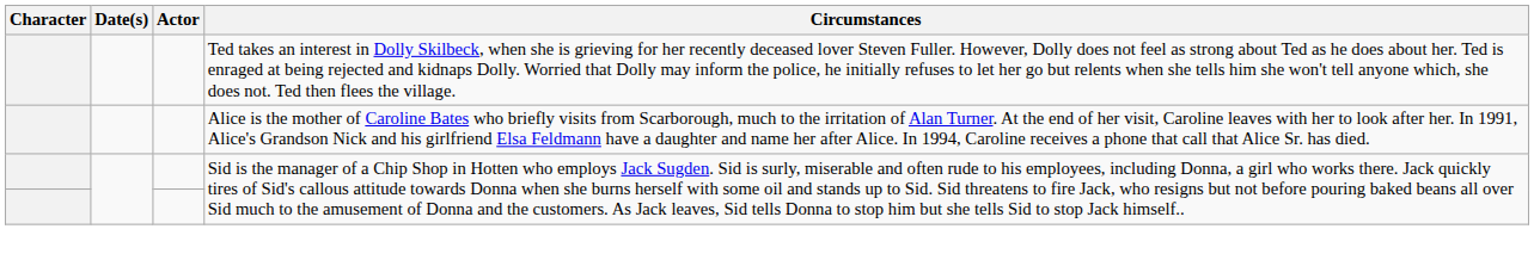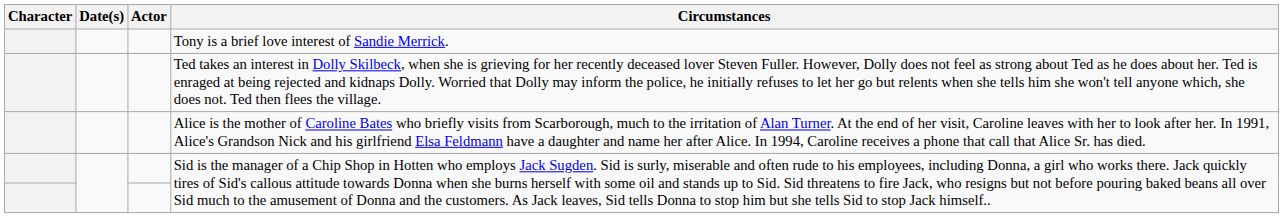+ row: Tony is a brief love interest of Sandie Merrick.
